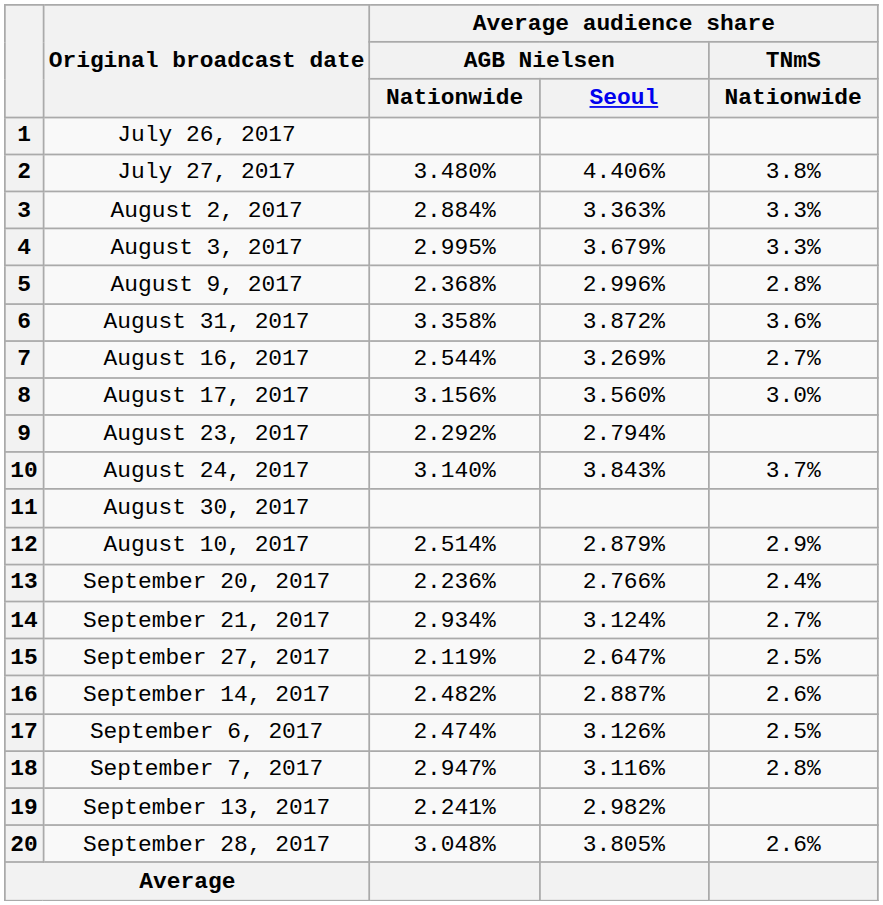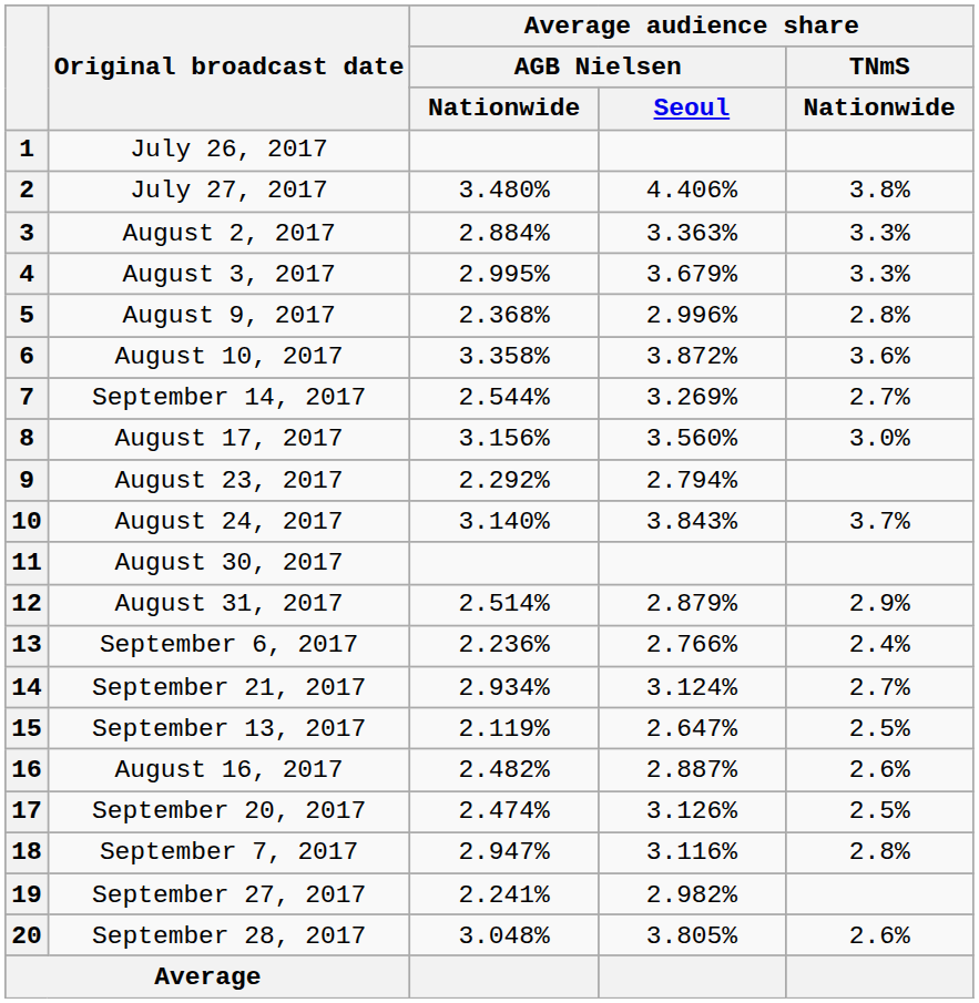6 | Original broadcast date: August 31, 2017 -> August 10, 2017
7 | Original broadcast date: August 16, 2017 -> September 14, 2017
12 | Original broadcast date: August 10, 2017 -> August 31, 2017
13 | Original broadcast date: September 20, 2017 -> September 6, 2017
15 | Original broadcast date: September 27, 2017 -> September 13, 2017
16 | Original broadcast date: September 14, 2017 -> August 16, 2017
17 | Original broadcast date: September 6, 2017 -> September 20, 2017
19 | Original broadcast date: September 13, 2017 -> September 27, 2017
